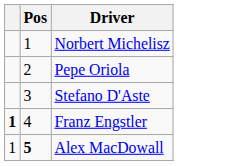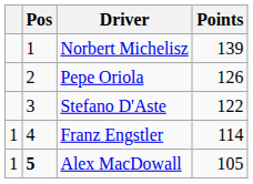+ column: Points | 139 | 126 | 122 | 114 | 105
Franz Engstler | column 1: bold -> normal
